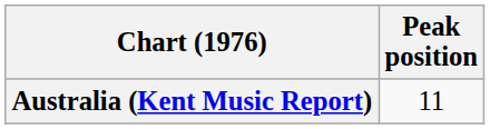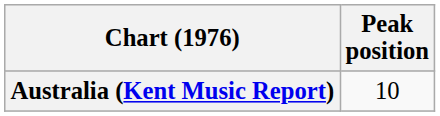Australia (Kent Music Report) | Peak position: 11 -> 10
